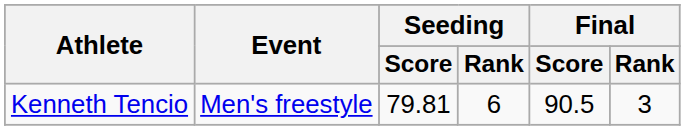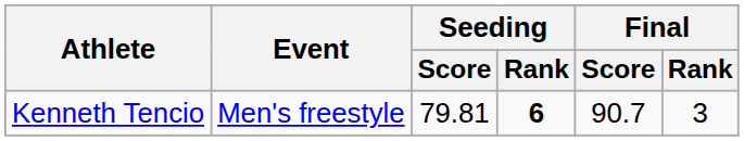Kenneth Tencio | Seeding / Rank: normal -> bold
Kenneth Tencio | Final / Score: 90.5 -> 90.7
